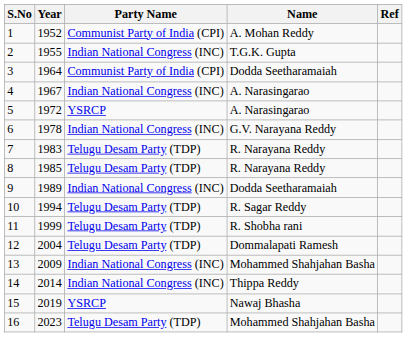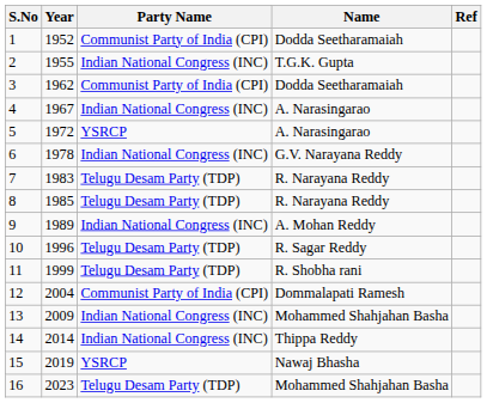1 | Name: A. Mohan Reddy -> Dodda Seetharamaiah
3 | Year: 1964 -> 1962
9 | Name: Dodda Seetharamaiah -> A. Mohan Reddy
10 | Year: 1994 -> 1996
12 | Party Name: Telugu Desam Party (TDP) -> Communist Party of India (CPI)
